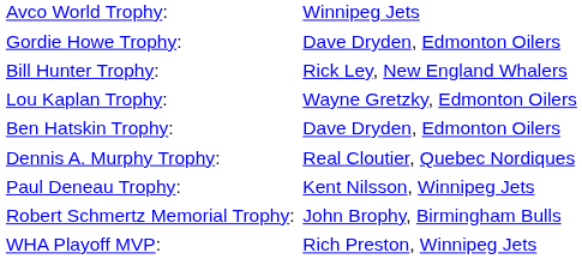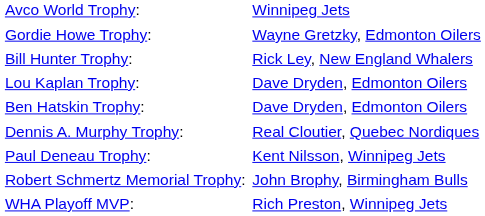Gordie Howe Trophy: | column 2: Dave Dryden, Edmonton Oilers -> Wayne Gretzky, Edmonton Oilers
Lou Kaplan Trophy: | column 2: Wayne Gretzky, Edmonton Oilers -> Dave Dryden, Edmonton Oilers
